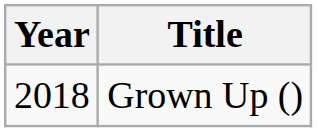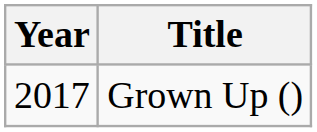Grown Up () | Year: 2018 -> 2017
